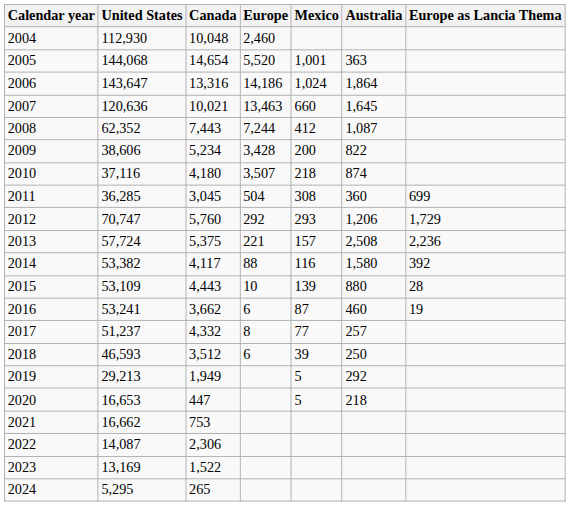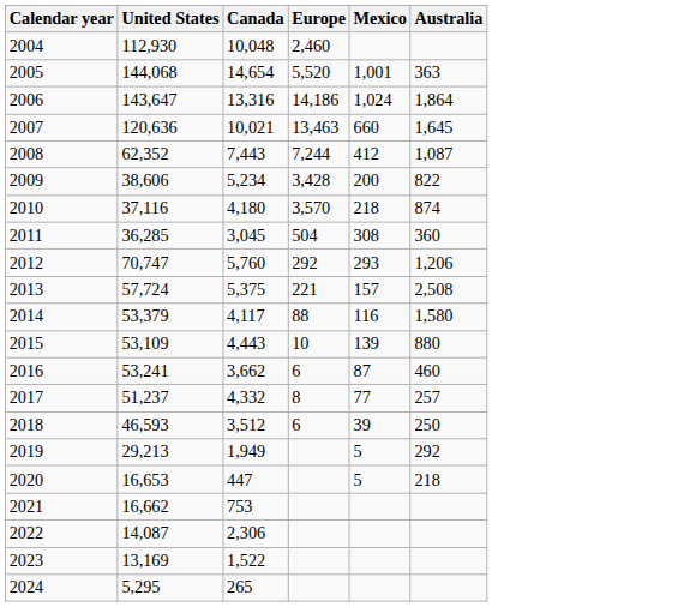- column: Europe as Lancia Thema | 699 | 1,729 | 2,236 | 392 | 28 | 19
2010 | Europe: 3,507 -> 3,570
2014 | United States: 53,382 -> 53,379
